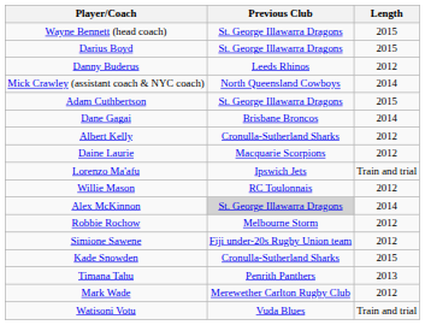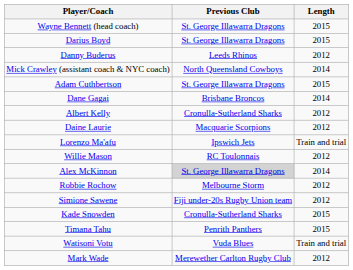Timana Tahu | Length: 2013 -> 2015
rows swapped: Watisoni Votu <-> Mark Wade
